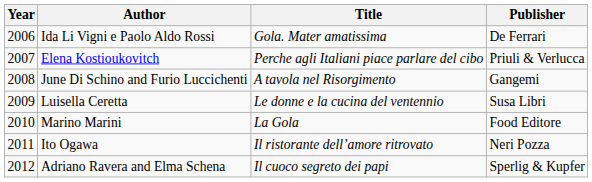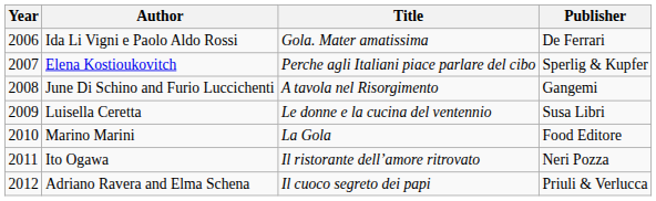Elena Kostioukovitch | Publisher: Priuli & Verlucca -> Sperlig & Kupfer
Adriano Ravera and Elma Schena | Publisher: Sperlig & Kupfer -> Priuli & Verlucca
